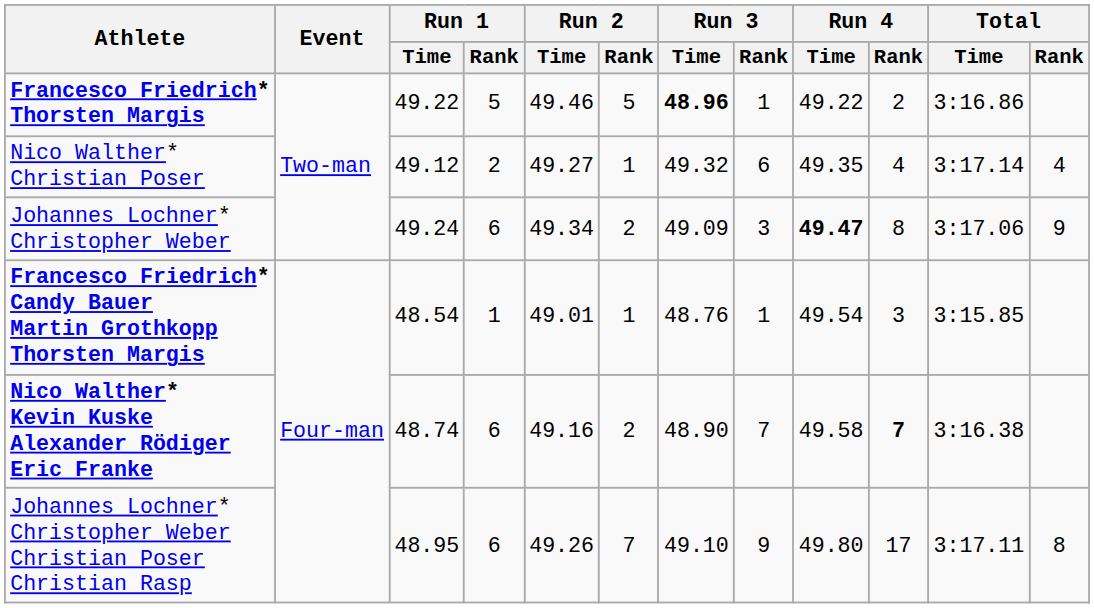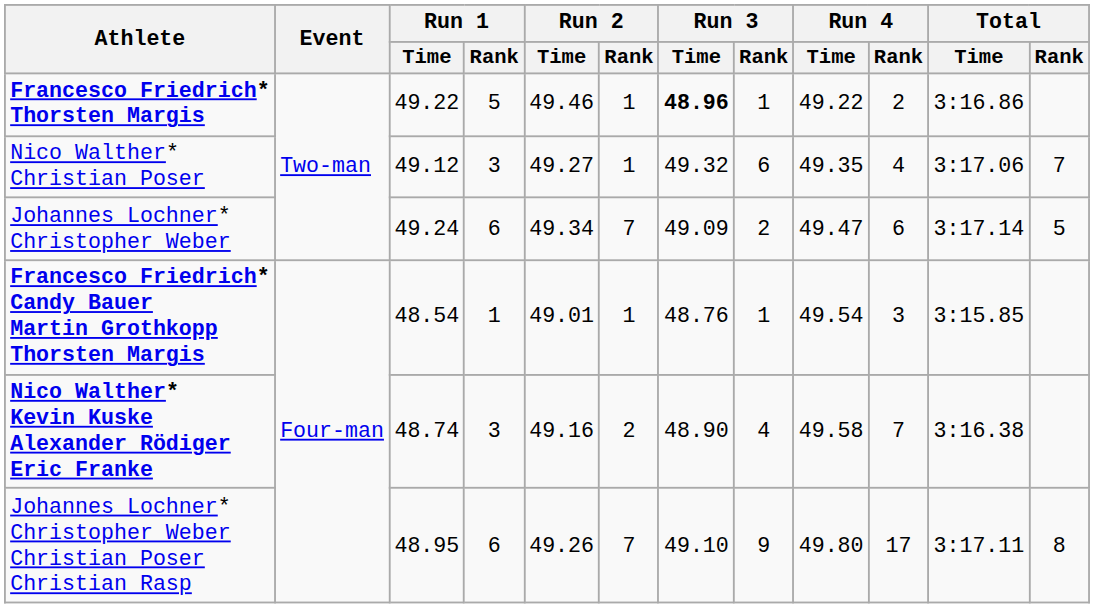Francesco Friedrich* Thorsten Margis | Run 2 / Rank: 5 -> 1
Nico Walther* Christian Poser | Run 1 / Rank: 2 -> 3
Nico Walther* Christian Poser | Total / Time: 3:17.14 -> 3:17.06
Nico Walther* Christian Poser | Total / Rank: 4 -> 7
Johannes Lochner* Christopher Weber | Run 2 / Rank: 2 -> 7
Johannes Lochner* Christopher Weber | Run 3 / Rank: 3 -> 2
Johannes Lochner* Christopher Weber | Run 4 / Time: bold -> normal
Johannes Lochner* Christopher Weber | Run 4 / Rank: 8 -> 6
Johannes Lochner* Christopher Weber | Total / Time: 3:17.06 -> 3:17.14
Johannes Lochner* Christopher Weber | Total / Rank: 9 -> 5
Nico Walther* Kevin Kuske Alexander Rödiger Eric Franke | Run 1 / Rank: 6 -> 3
Nico Walther* Kevin Kuske Alexander Rödiger Eric Franke | Run 3 / Rank: 7 -> 4
Nico Walther* Kevin Kuske Alexander Rödiger Eric Franke | Run 4 / Rank: bold -> normal
